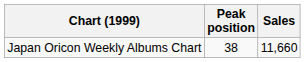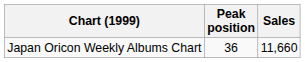Japan Oricon Weekly Albums Chart | Peak position: 38 -> 36
